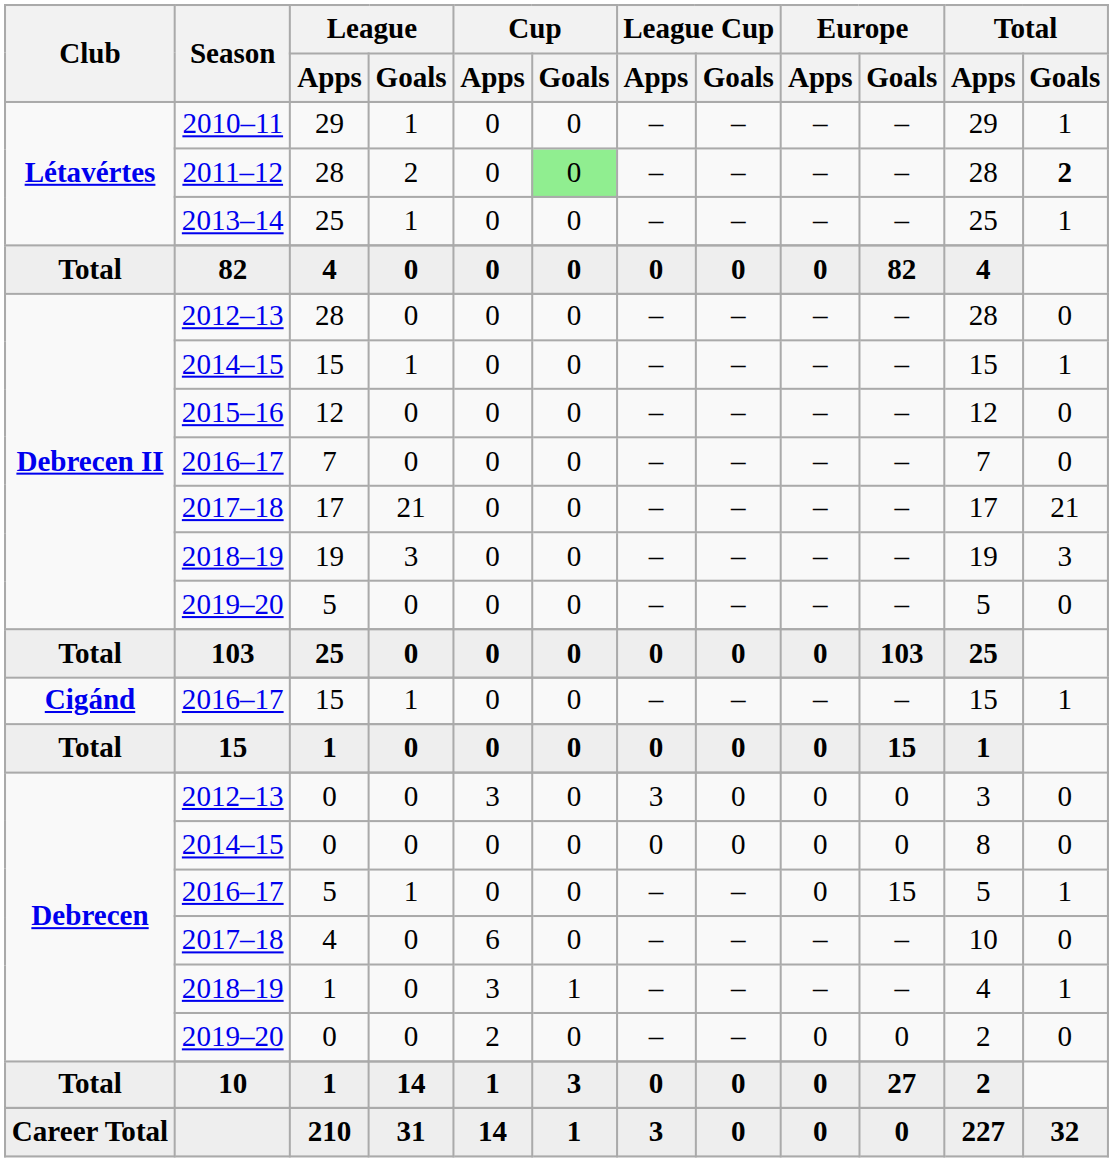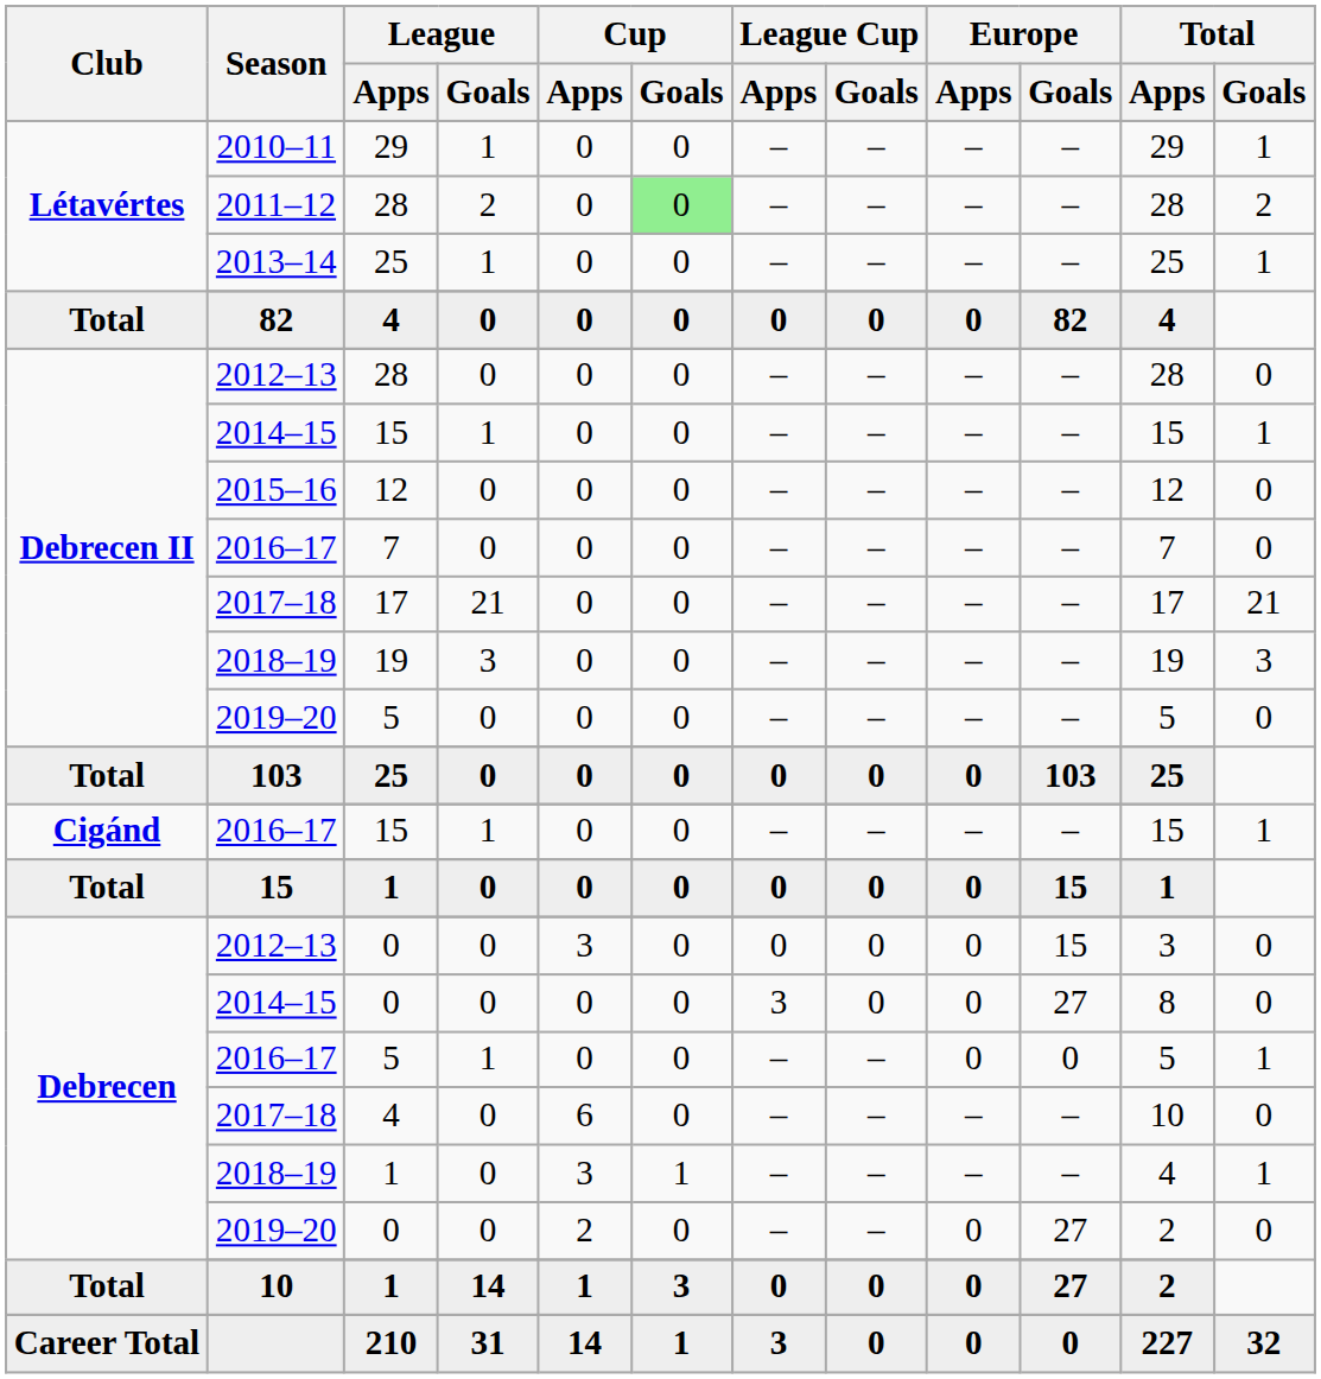2011–12 | Total / Goals: bold -> normal
Debrecen / 2012–13 | League Cup / Apps: 3 -> 0
Debrecen / 2012–13 | Europe / Goals: 0 -> 15
Debrecen / 2014–15 | League Cup / Apps: 0 -> 3
Debrecen / 2014–15 | Europe / Goals: 0 -> 27
Debrecen / 2016–17 | Europe / Goals: 15 -> 0
Debrecen / 2019–20 | Europe / Goals: 0 -> 27
